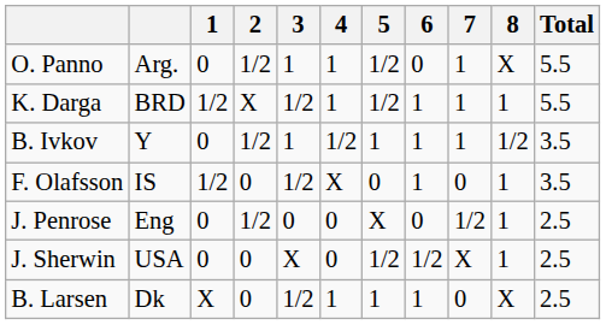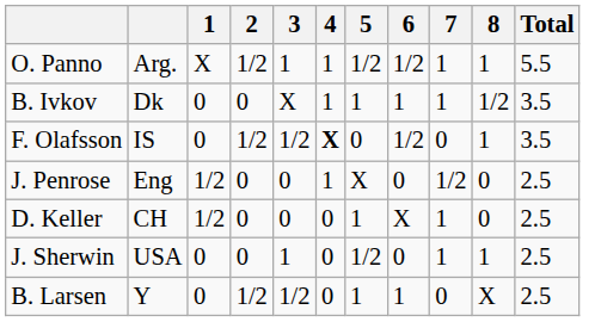O. Panno | 1: 0 -> X
O. Panno | 6: 0 -> 1/2
O. Panno | 8: X -> 1
- row: K. Darga | BRD | 1/2 | X | 1/2 | 1 | 1/2 | 1 | 1 | 1 | 5.5
B. Ivkov | column 2: Y -> Dk
B. Ivkov | 2: 1/2 -> 0
B. Ivkov | 3: 1 -> X
B. Ivkov | 4: 1/2 -> 1
F. Olafsson | 1: 1/2 -> 0
F. Olafsson | 2: 0 -> 1/2
F. Olafsson | 4: normal -> bold
F. Olafsson | 6: 1 -> 1/2
J. Penrose | 1: 0 -> 1/2
J. Penrose | 2: 1/2 -> 0
J. Penrose | 4: 0 -> 1
J. Penrose | 8: 1 -> 0
+ row: D. Keller | CH | 1/2 | 0 | 0 | 0 | 1 | X | 1 | 0 | 2.5
J. Sherwin | 3: X -> 1
J. Sherwin | 6: 1/2 -> 0
J. Sherwin | 7: X -> 1
B. Larsen | column 2: Dk -> Y
B. Larsen | 1: X -> 0
B. Larsen | 2: 0 -> 1/2
B. Larsen | 4: 1 -> 0
